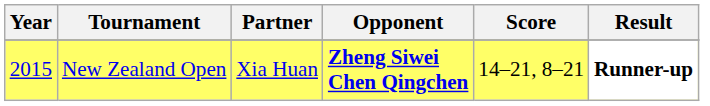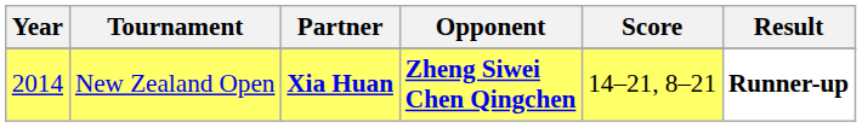New Zealand Open | Year: 2015 -> 2014
New Zealand Open | Partner: normal -> bold
